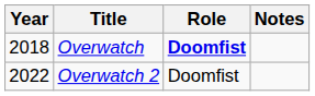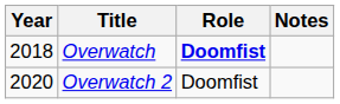Overwatch 2 | Year: 2022 -> 2020
